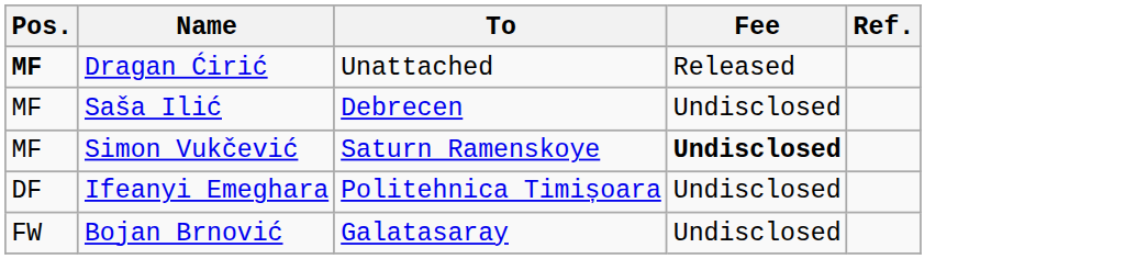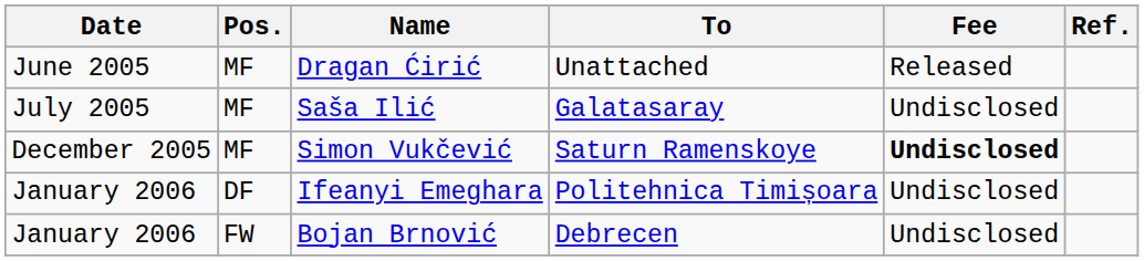+ column: Date | June 2005 | July 2005 | December 2005 | January 2006 | January 2006
Dragan Ćirić | Pos.: bold -> normal
Saša Ilić | To: Debrecen -> Galatasaray
Bojan Brnović | To: Galatasaray -> Debrecen
